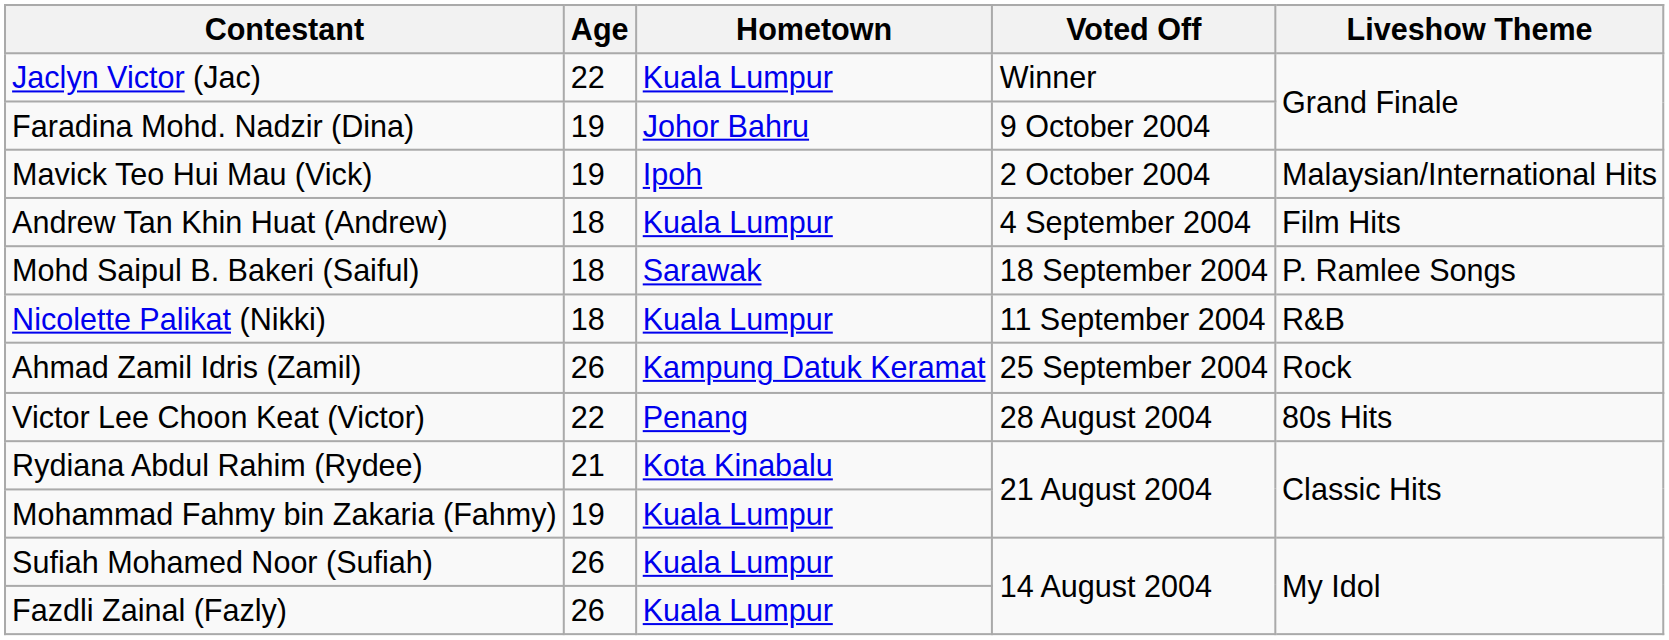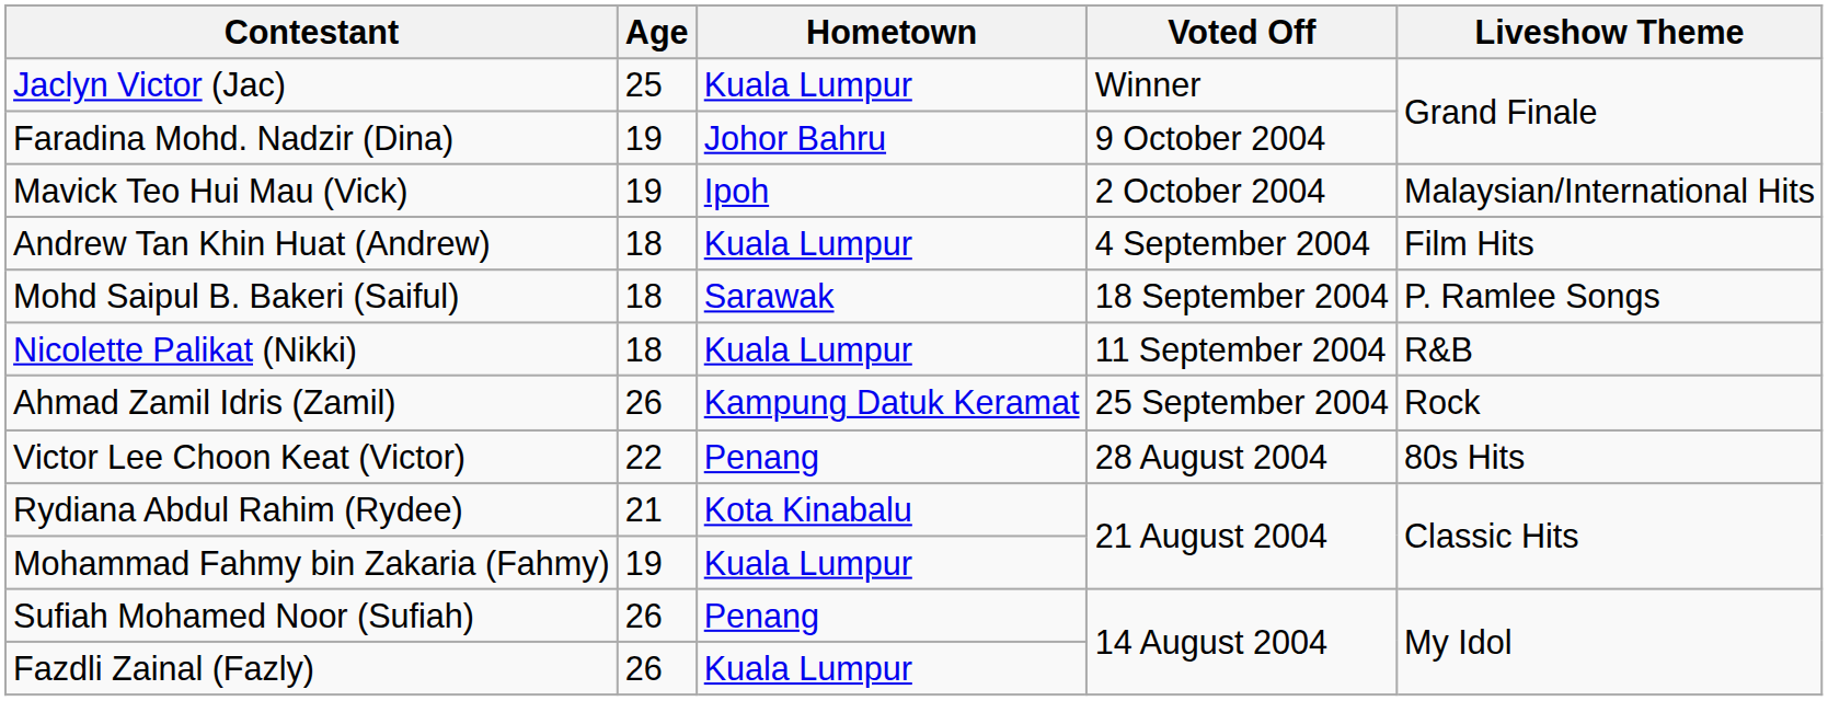Jaclyn Victor (Jac) | Age: 22 -> 25
Sufiah Mohamed Noor (Sufiah) | Hometown: Kuala Lumpur -> Penang
